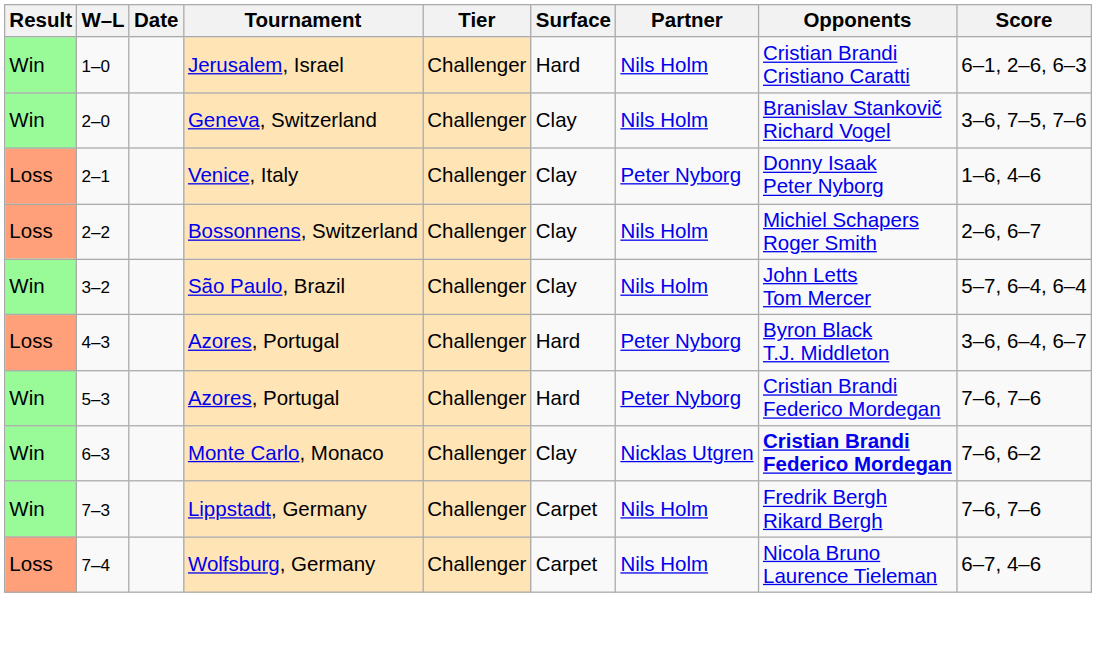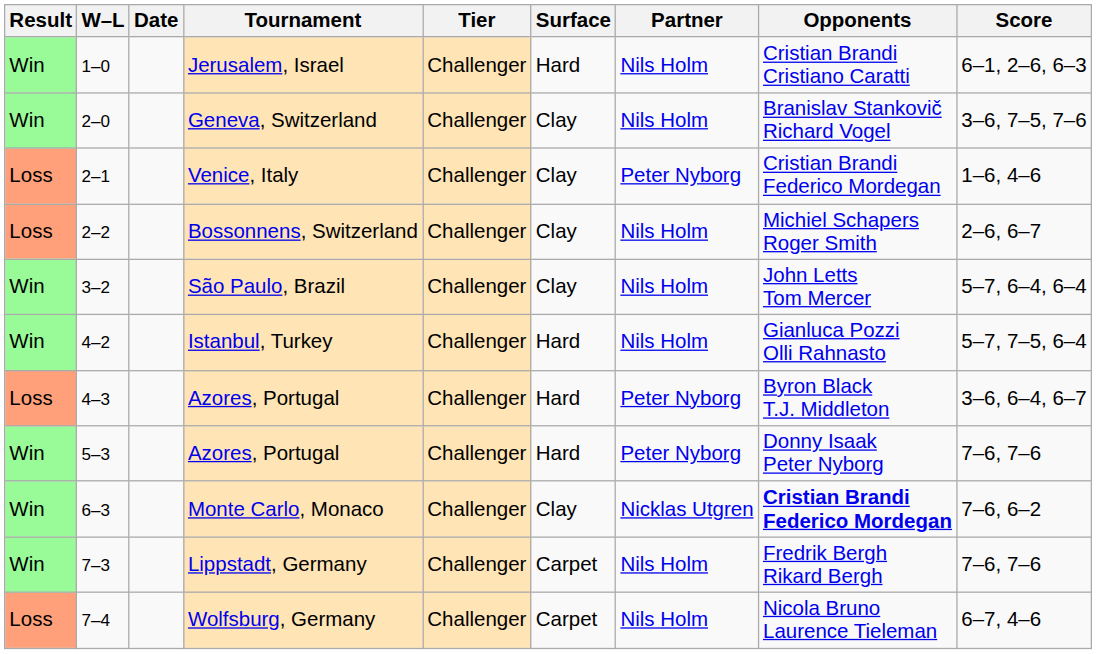Venice, Italy | Opponents: Donny Isaak Peter Nyborg -> Cristian Brandi Federico Mordegan
+ row: Win | 4–2 | Istanbul, Turkey | Challenger | Hard | Nils Holm | Gianluca Pozzi Olli Rahnasto | 5–7, 7–5, 6–4
5–3 / Azores, Portugal | Opponents: Cristian Brandi Federico Mordegan -> Donny Isaak Peter Nyborg
